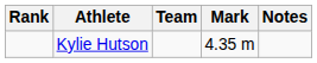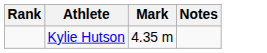- column: Team
